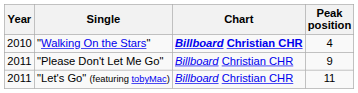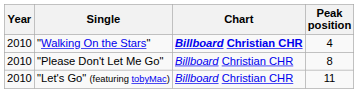"Please Don't Let Me Go" | Year: 2011 -> 2010
"Please Don't Let Me Go" | Peak position: 9 -> 8
"Let's Go" (featuring tobyMac) | Year: 2011 -> 2010
